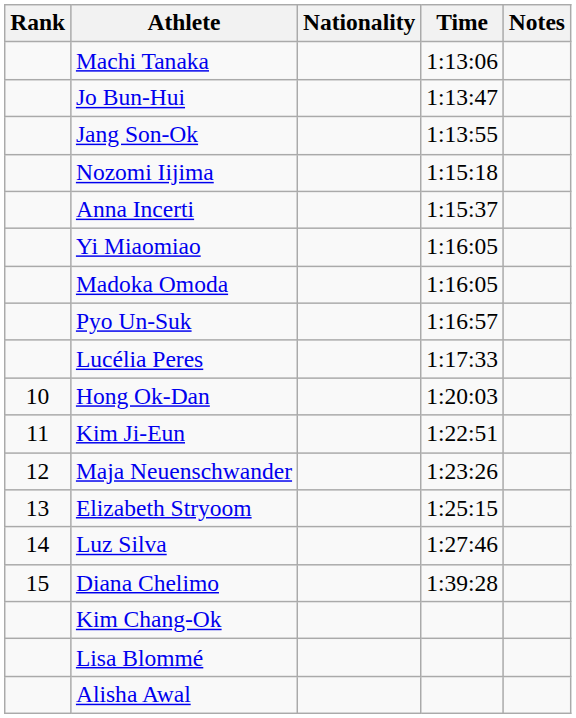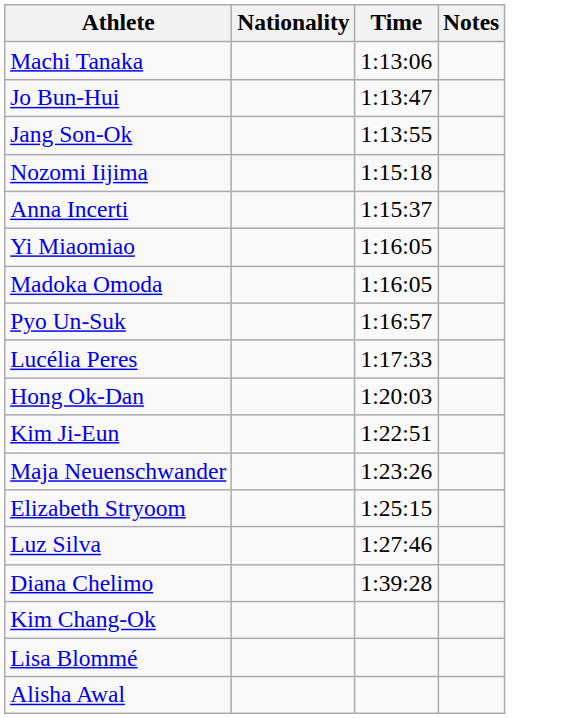- column: Rank | 10 | 11 | 12 | 13 | 14 | 15
